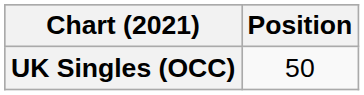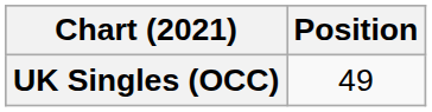UK Singles (OCC) | Position: 50 -> 49
